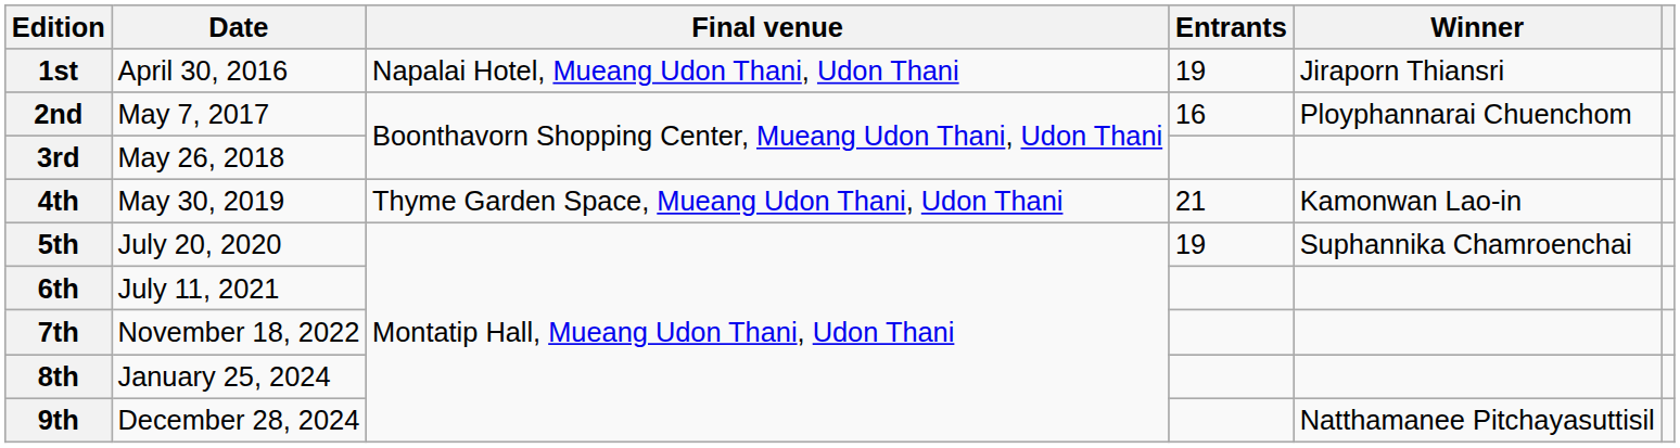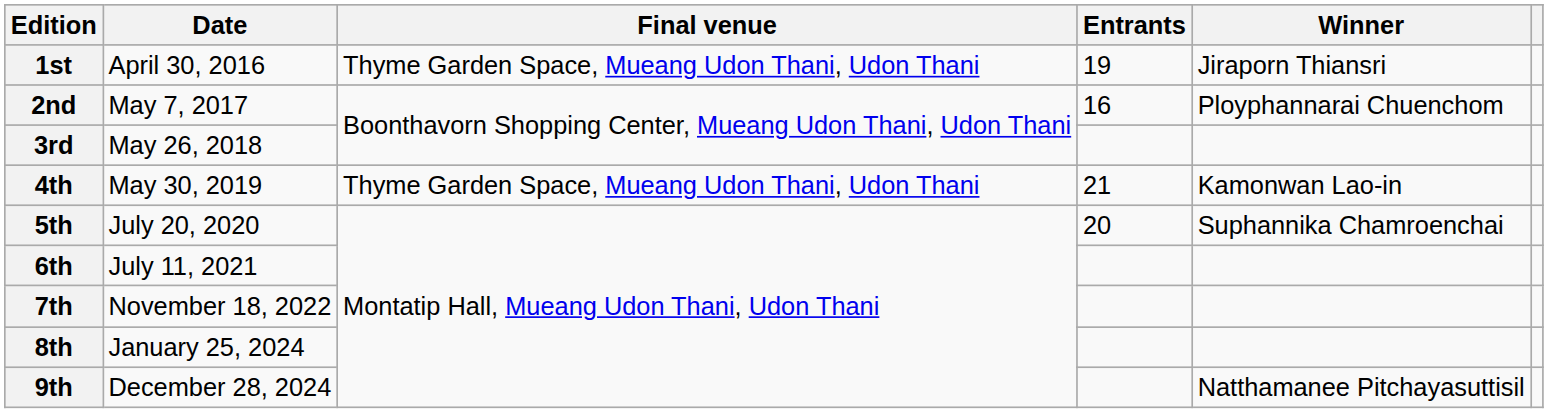1st | Final venue: Napalai Hotel, Mueang Udon Thani, Udon Thani -> Thyme Garden Space, Mueang Udon Thani, Udon Thani
5th | Entrants: 19 -> 20
